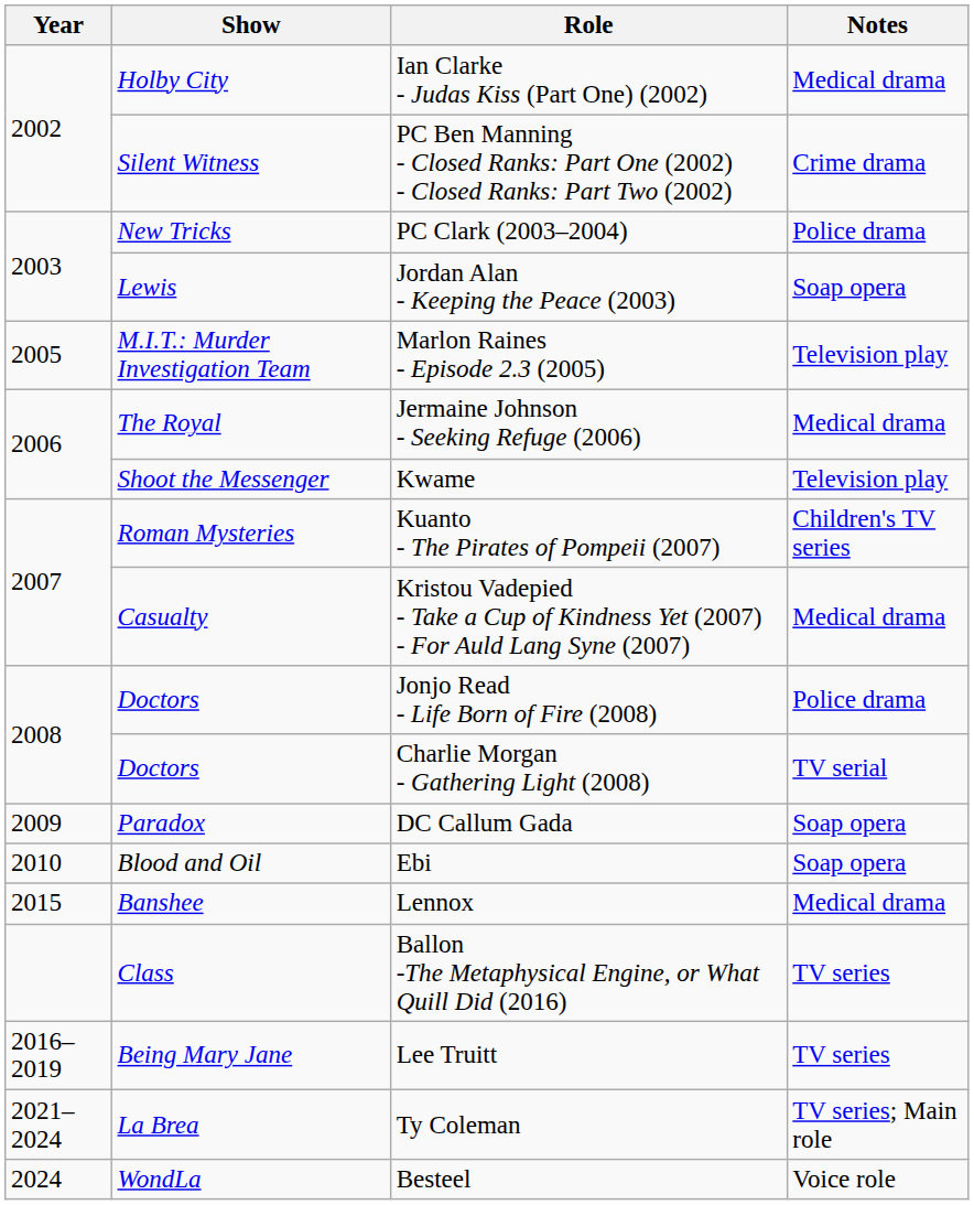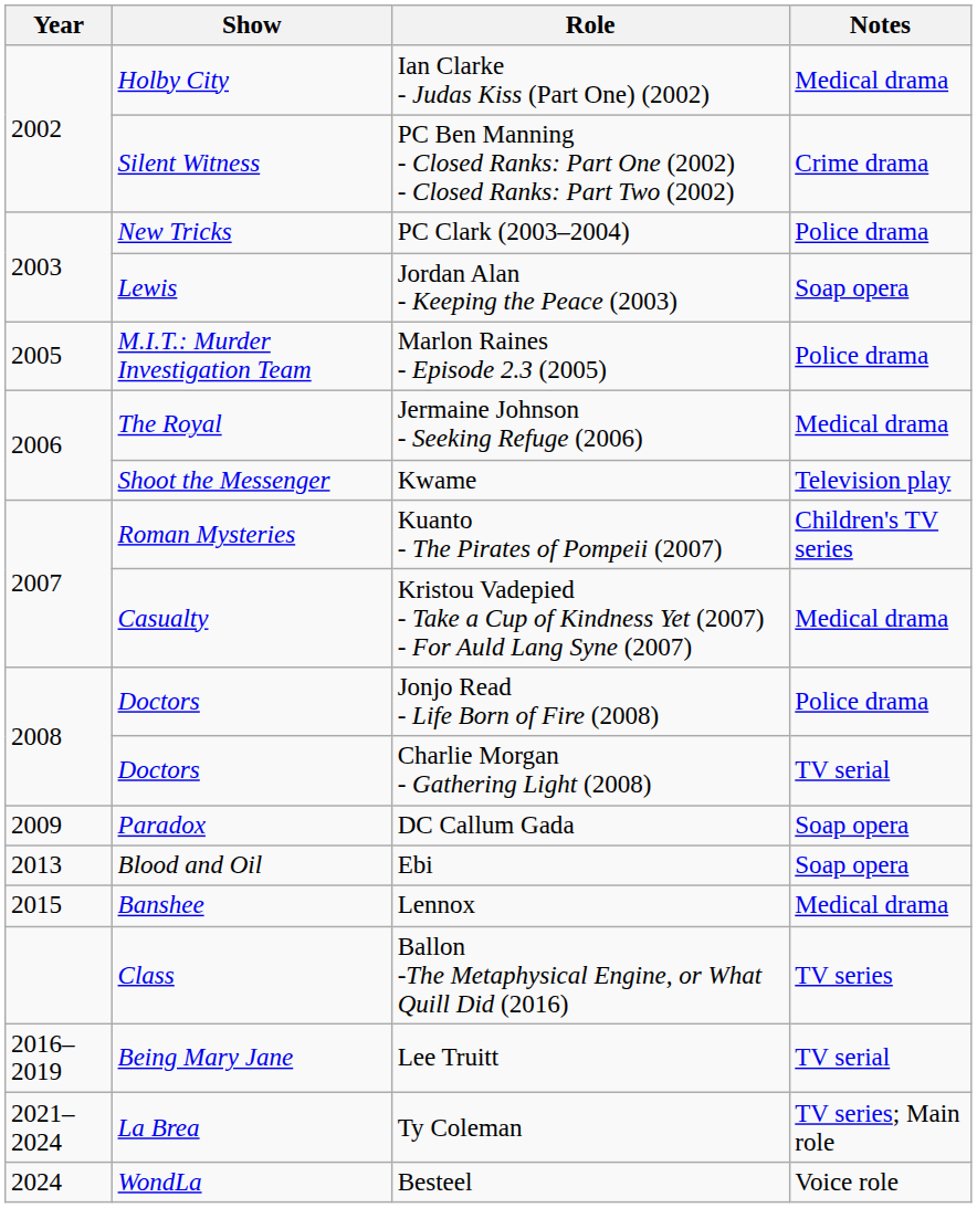Marlon Raines - Episode 2.3 (2005) | Notes: Television play -> Police drama
Ebi | Year: 2010 -> 2013
Lee Truitt | Notes: TV series -> TV serial
